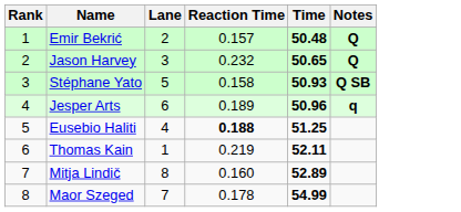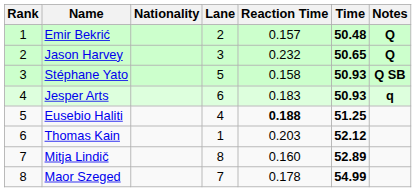+ column: Nationality
Jesper Arts | Reaction Time: 0.189 -> 0.183
Jesper Arts | Time: 50.96 -> 50.93
Thomas Kain | Reaction Time: 0.219 -> 0.203
Thomas Kain | Time: 52.11 -> 52.12
